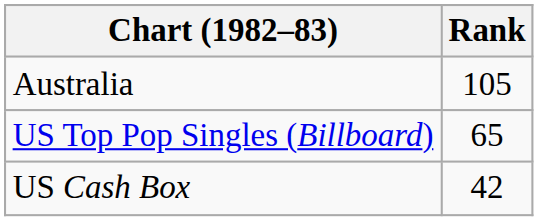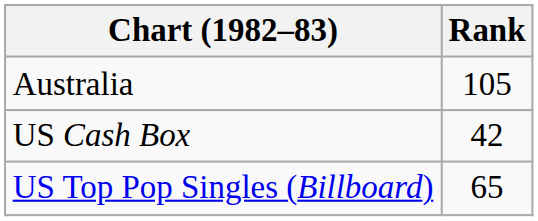rows swapped: US Top Pop Singles (Billboard) <-> US Cash Box
